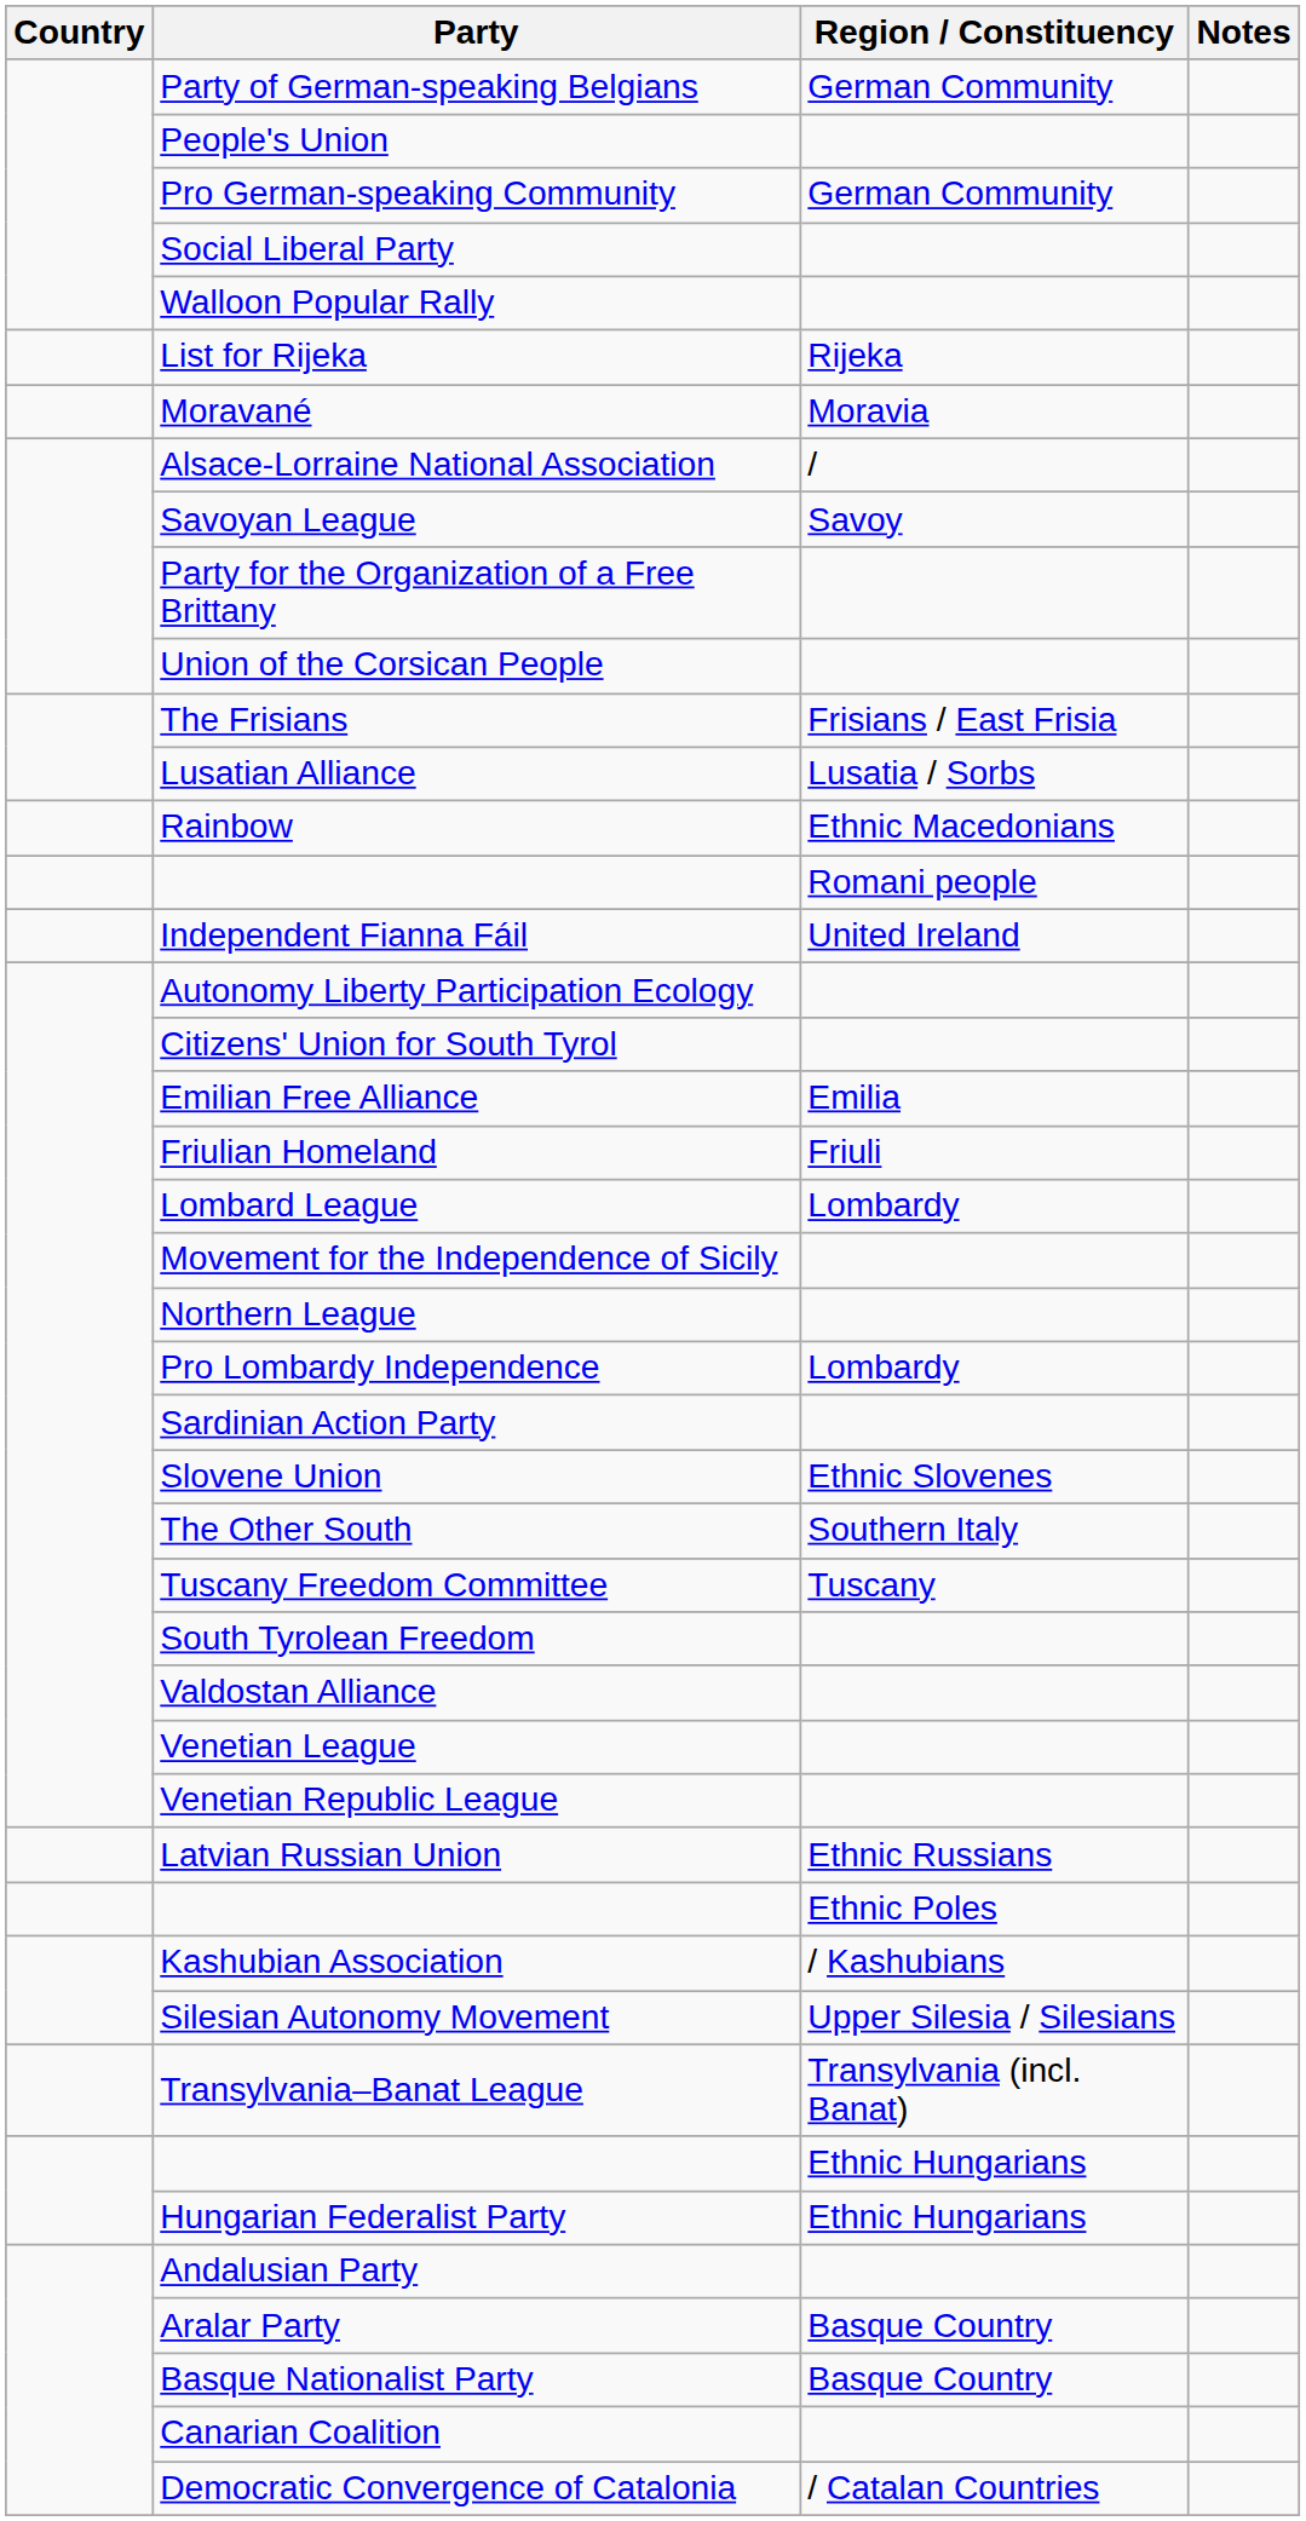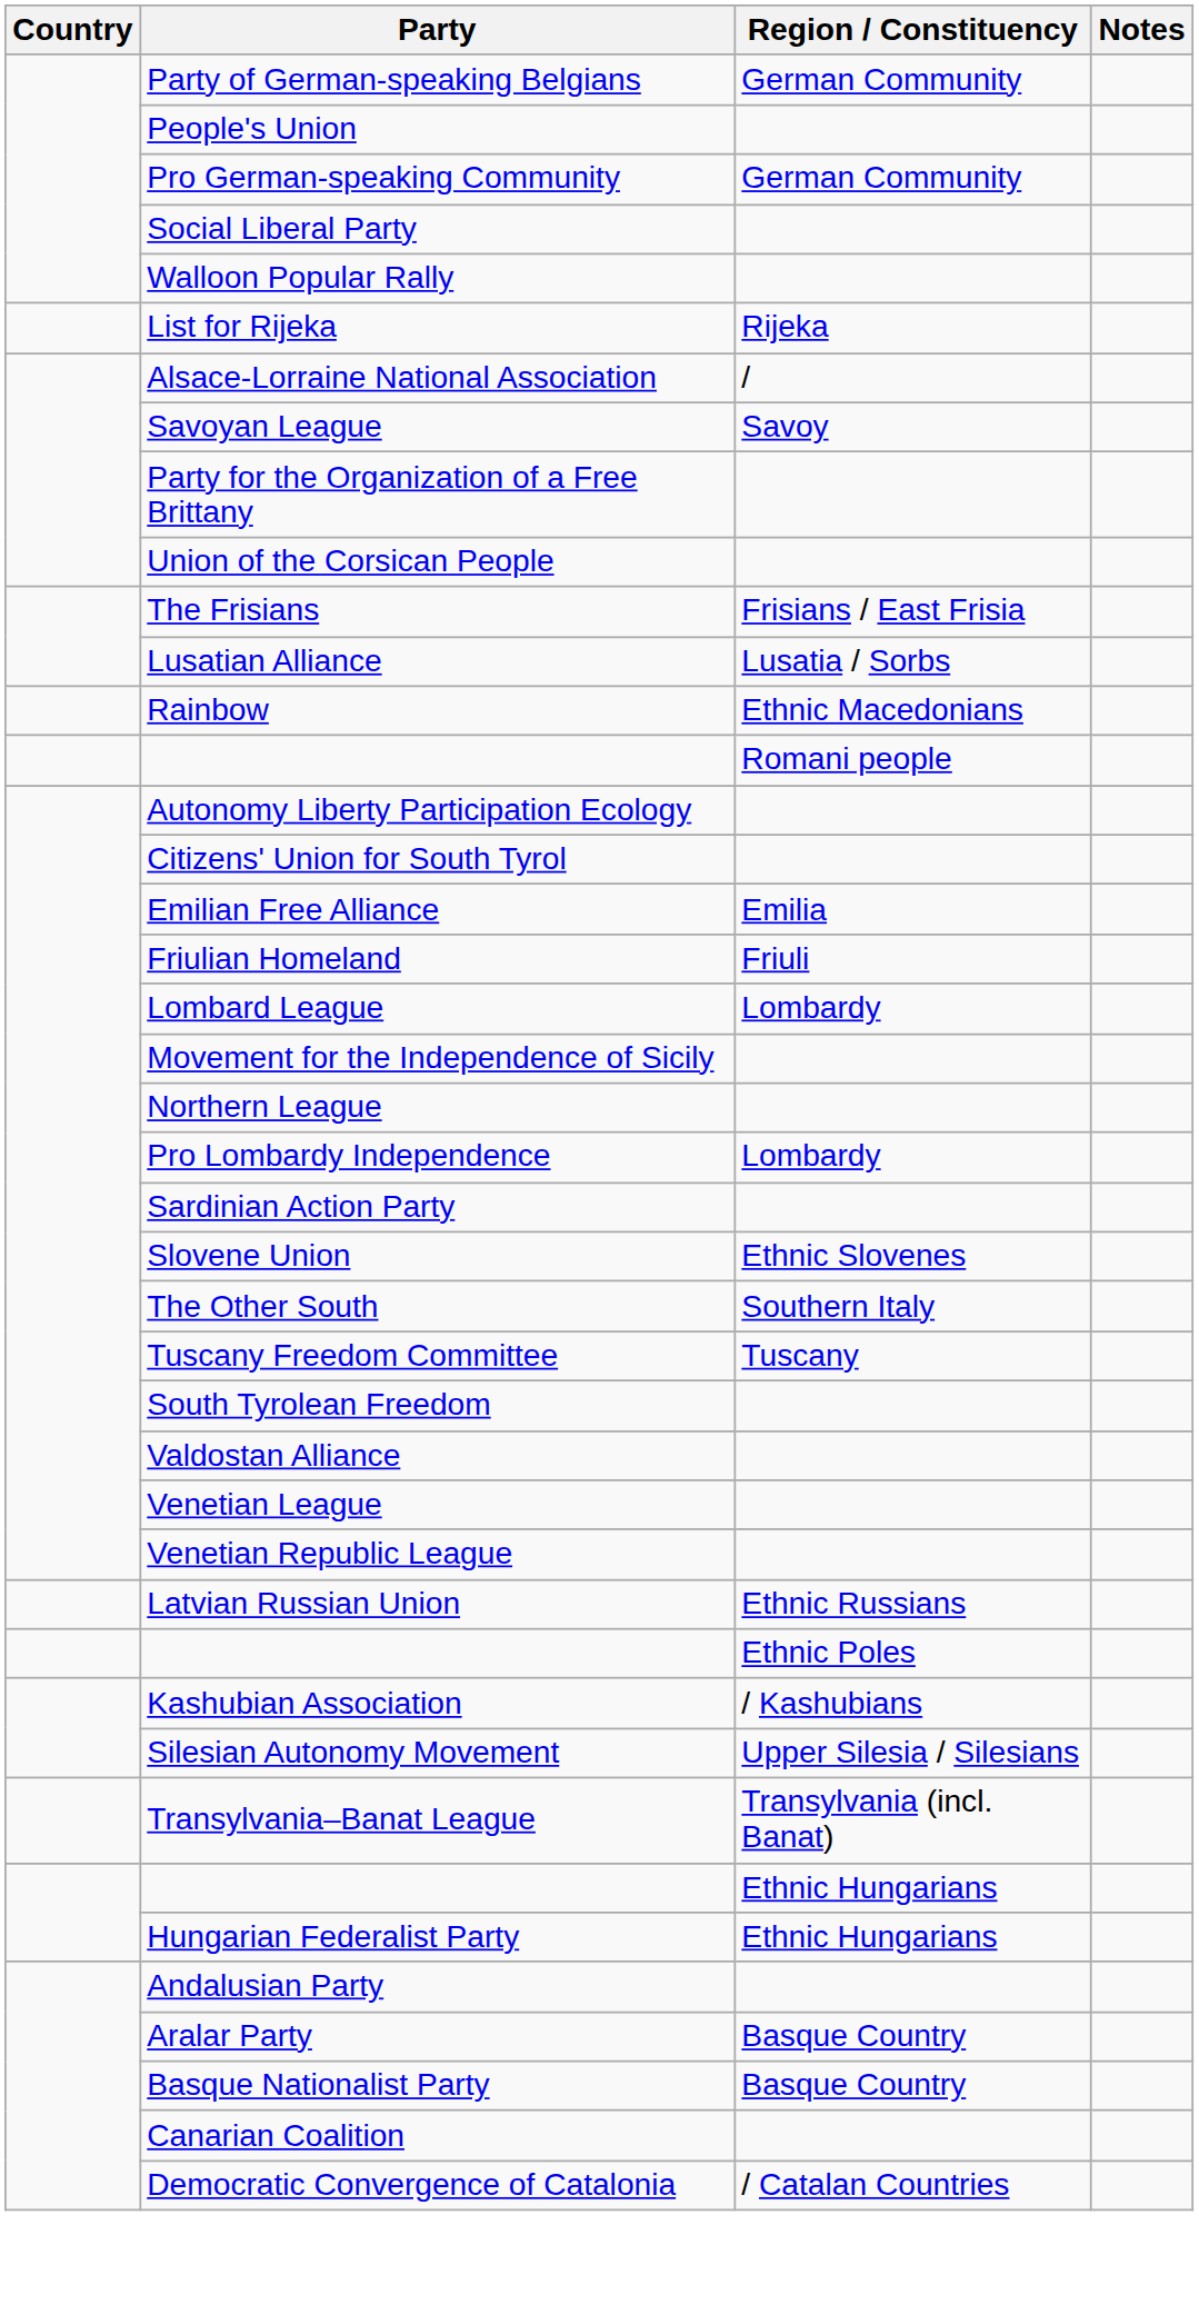- row: Moravané | Moravia
- row: Independent Fianna Fáil | United Ireland
